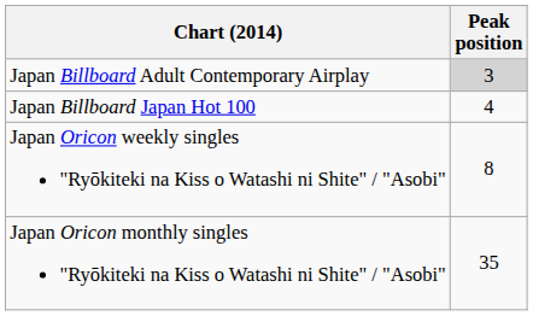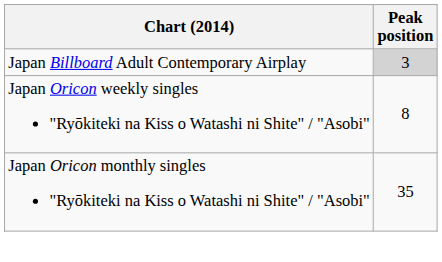- row: Japan Billboard Japan Hot 100 | 4
